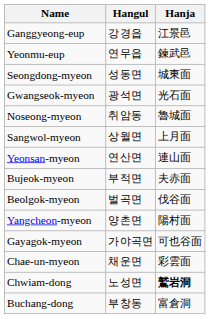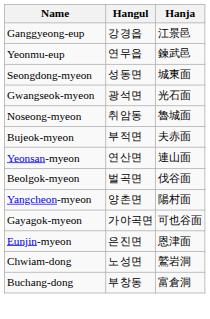- row: Sangwol-myeon | 상월면 | 上月面
rows swapped: Bujeok-myeon <-> Yeonsan-myeon
+ row: Eunjin-myeon | 은진면 | 恩津面
- row: Chae-un-myeon | 채운면 | 彩雲面
Chwiam-dong | Hanja: bold -> normal
